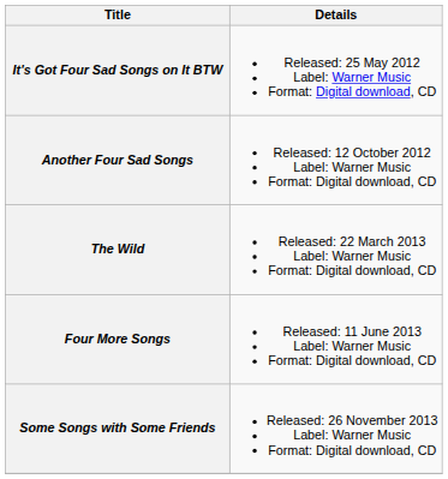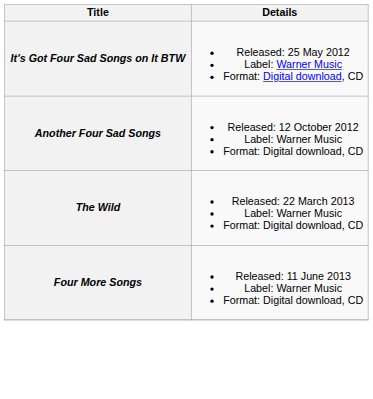- row: Some Songs with Some Friends | Released: 26 November 2013 Label: Warner Music Format: Digital download, CD
